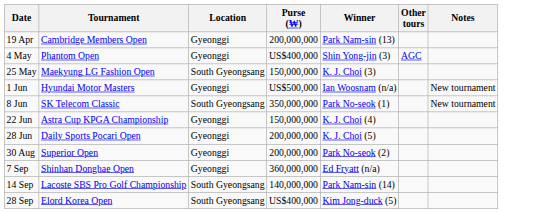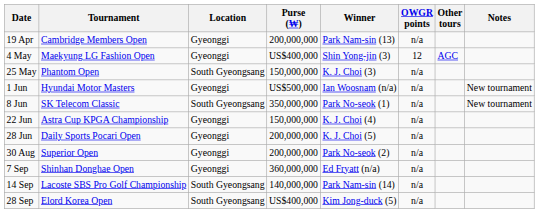+ column: OWGR points | n/a | 12 | n/a | n/a | n/a | n/a | n/a | n/a | n/a | n/a | n/a
4 May | Tournament: Phantom Open -> Maekyung LG Fashion Open
25 May | Tournament: Maekyung LG Fashion Open -> Phantom Open
